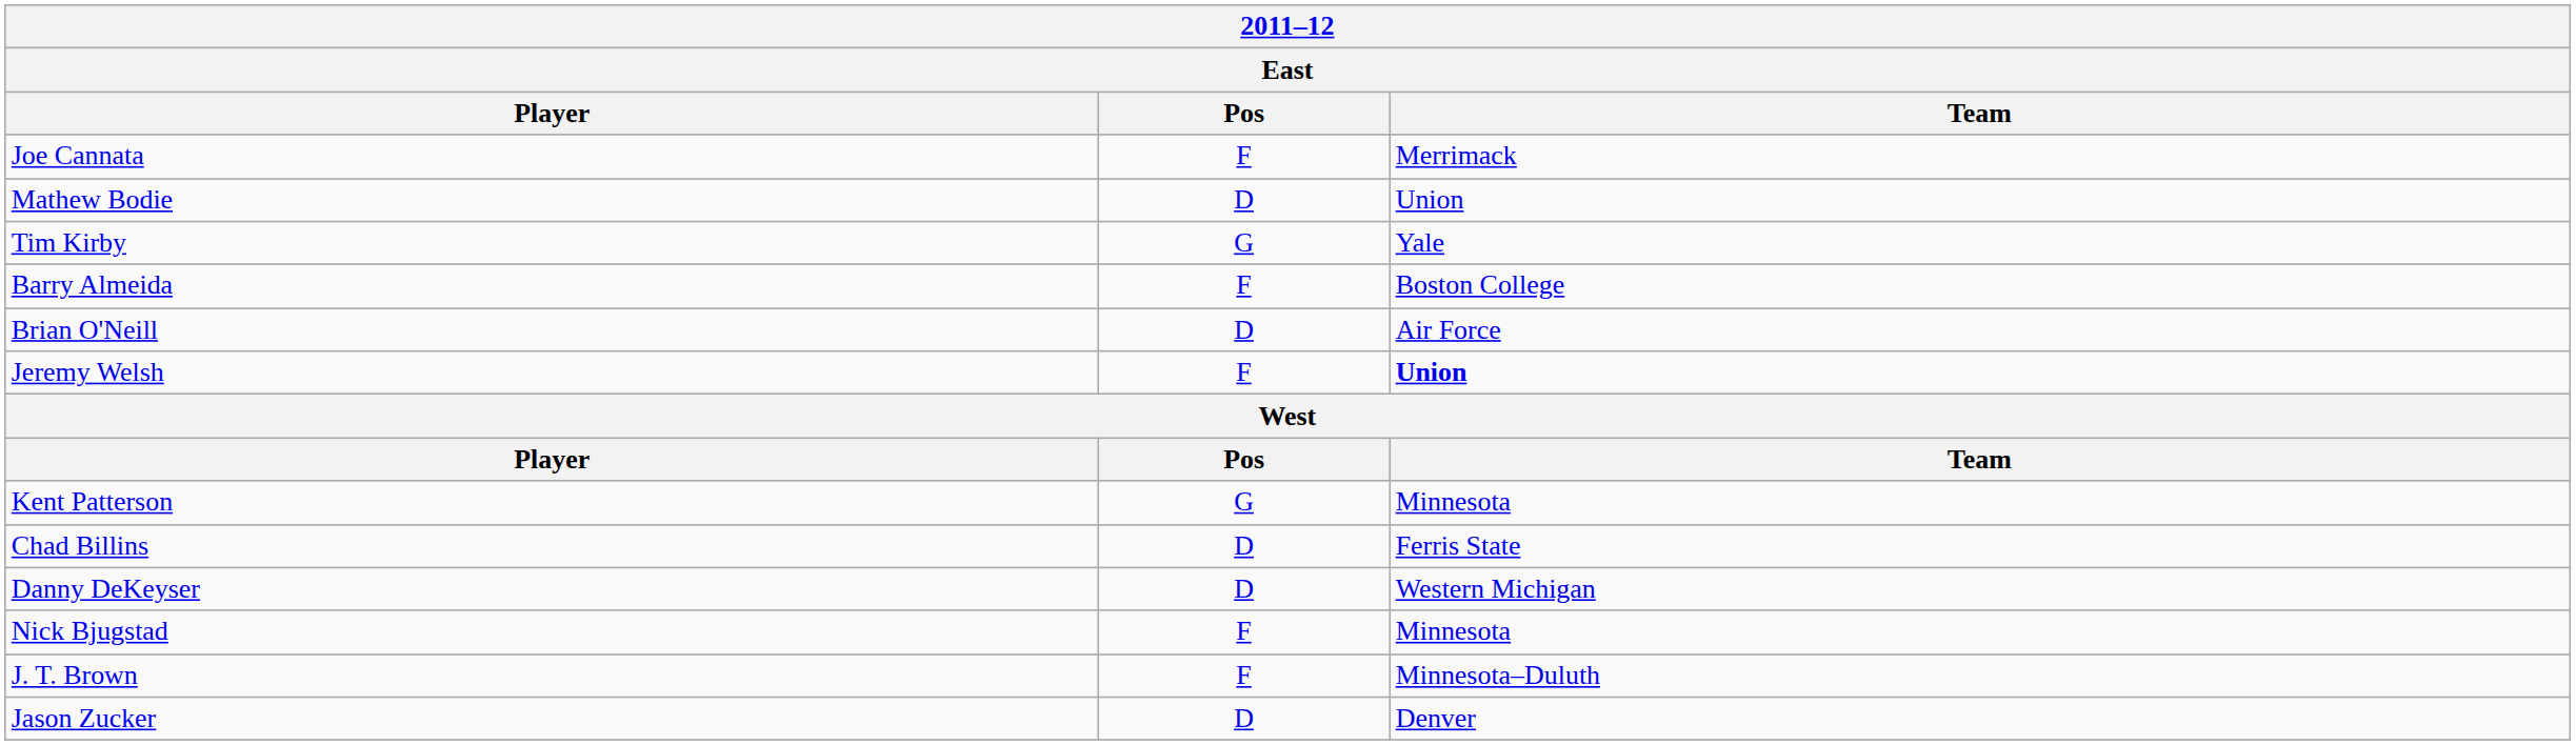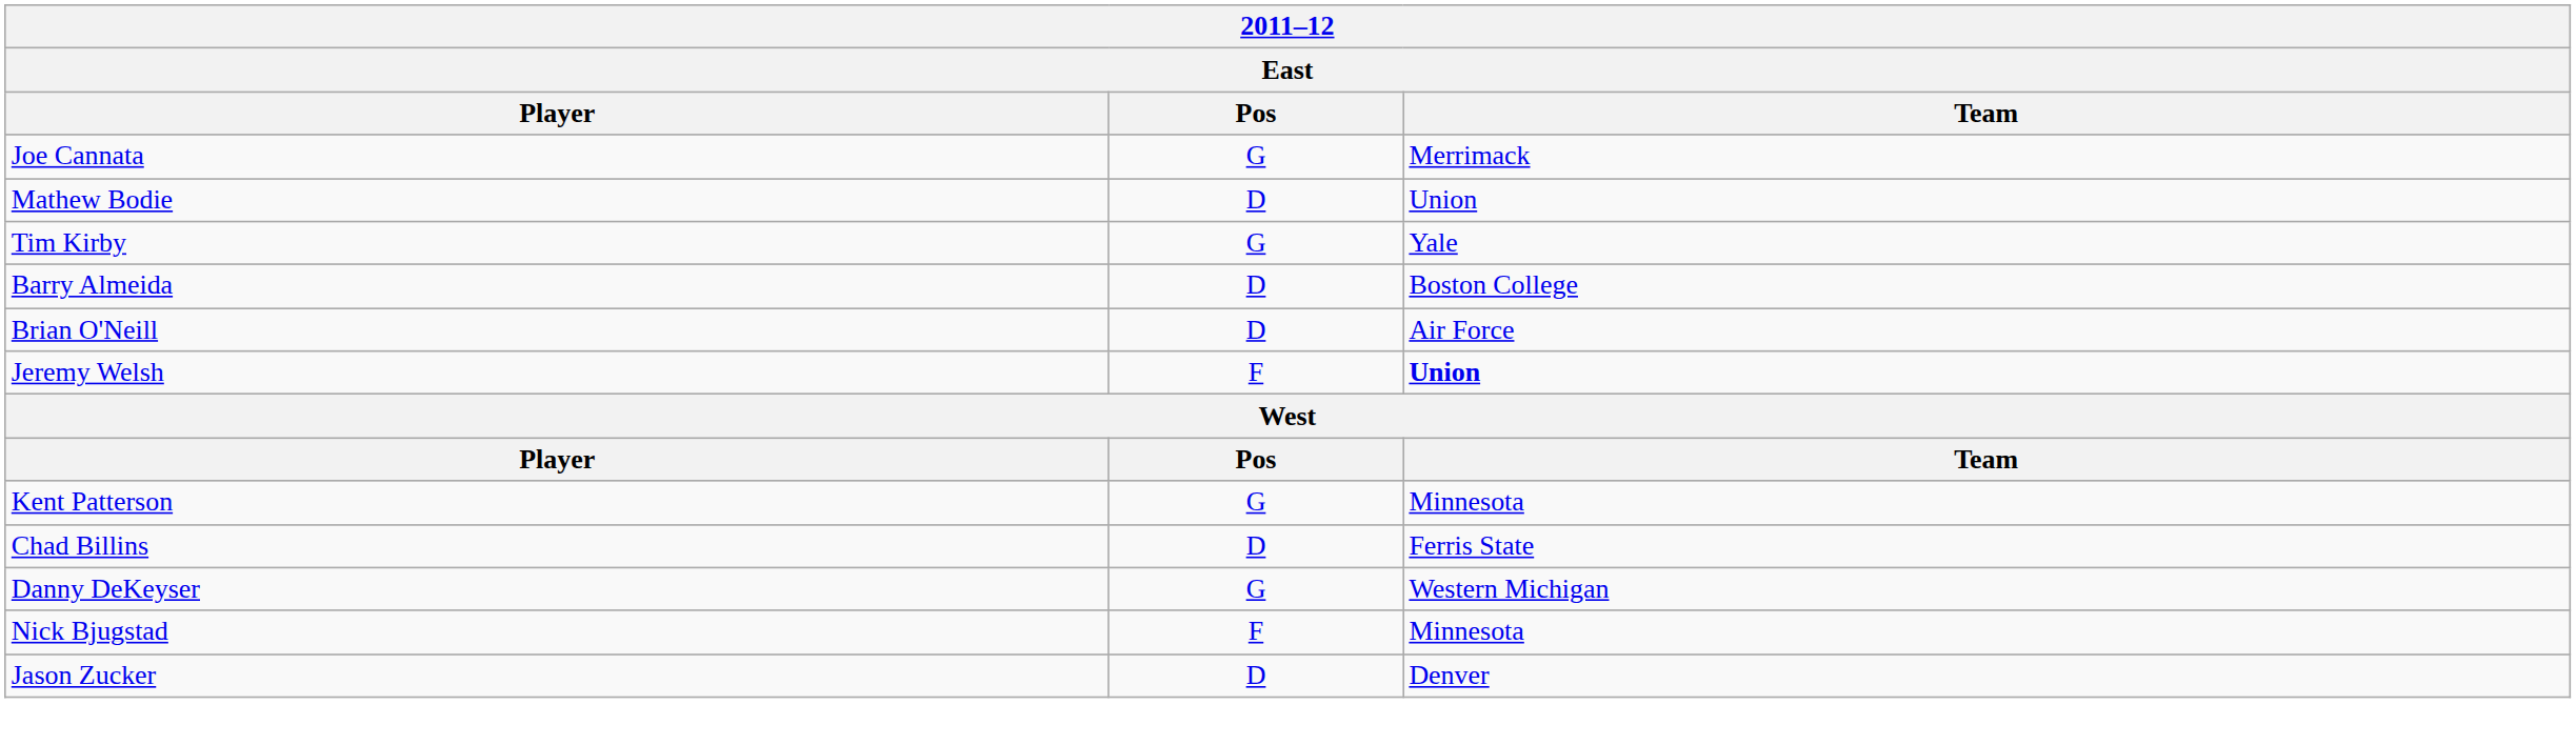Joe Cannata | Pos: F -> G
Barry Almeida | Pos: F -> D
Danny DeKeyser | Pos: D -> G
- row: J. T. Brown | F | Minnesota–Duluth
